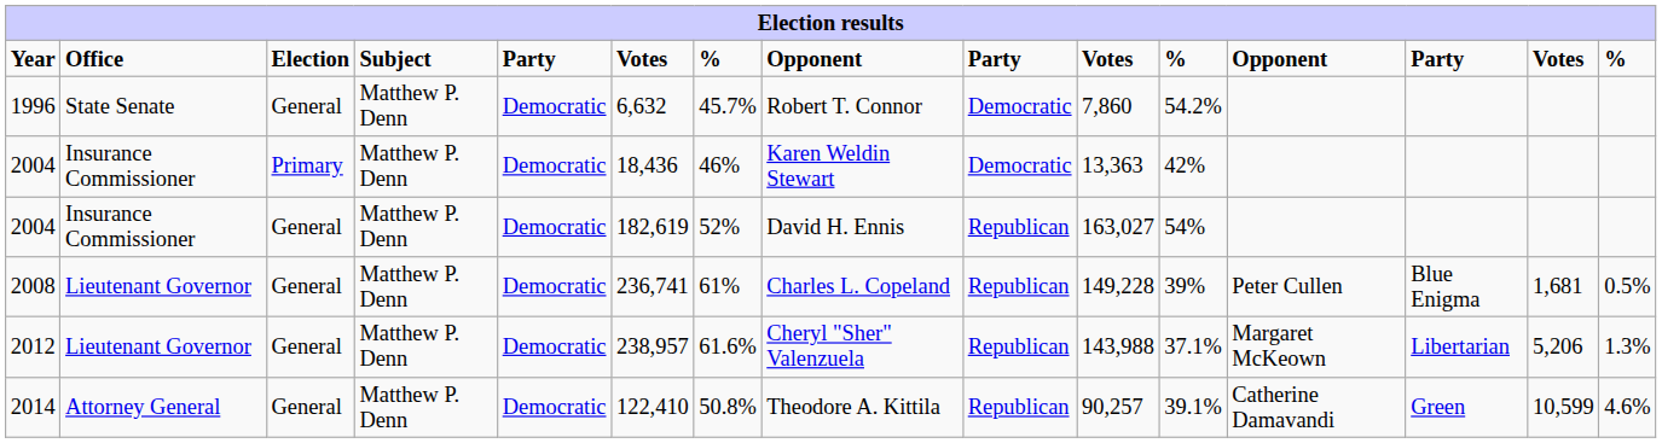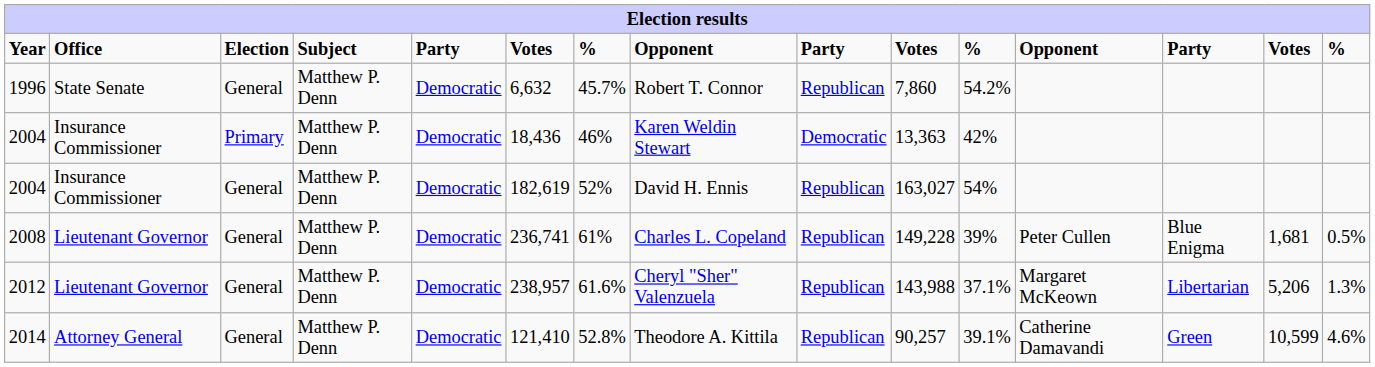1996 | column 9: Democratic -> Republican
2014 | column 6: 122,410 -> 121,410
2014 | column 7: 50.8% -> 52.8%
